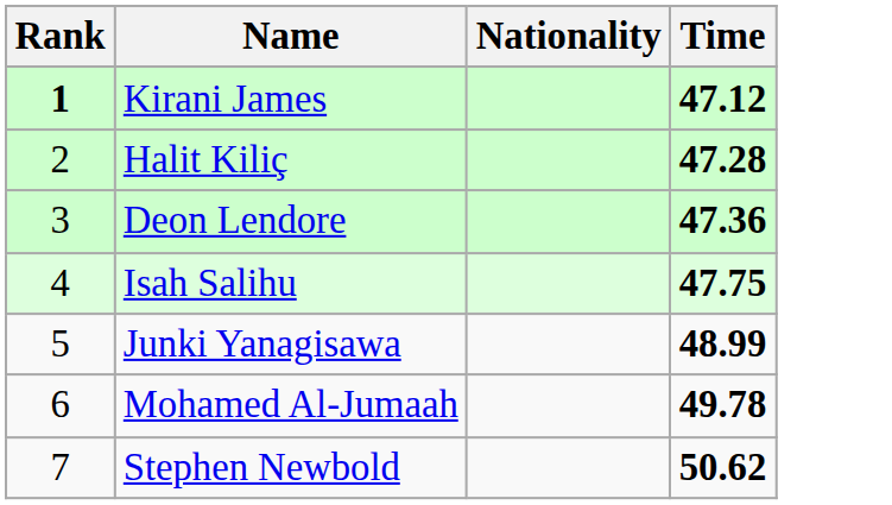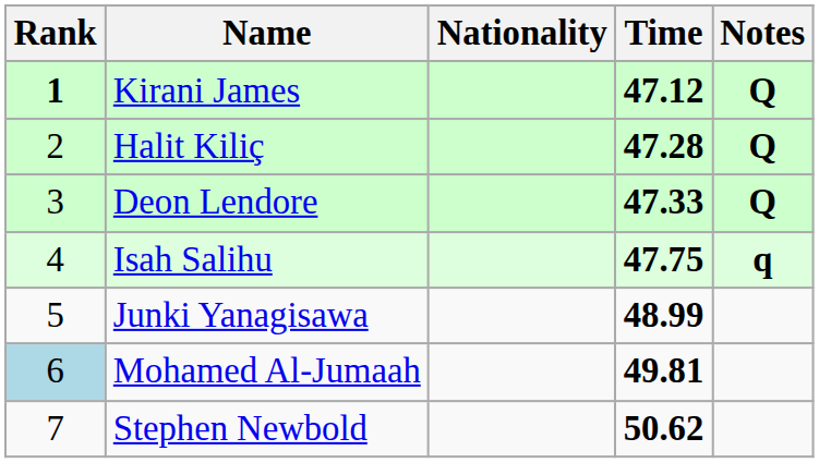+ column: Notes | Q | Q | Q | q
Deon Lendore | Time: 47.36 -> 47.33
Mohamed Al-Jumaah | Rank: no background -> lightblue background
Mohamed Al-Jumaah | Time: 49.78 -> 49.81
